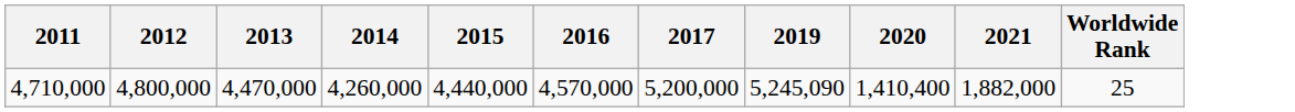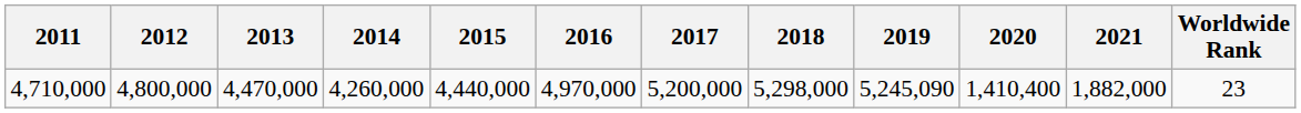+ column: 2018 | 5,298,000
4,710,000 | 2016: 4,570,000 -> 4,970,000
4,710,000 | Worldwide Rank: 25 -> 23
